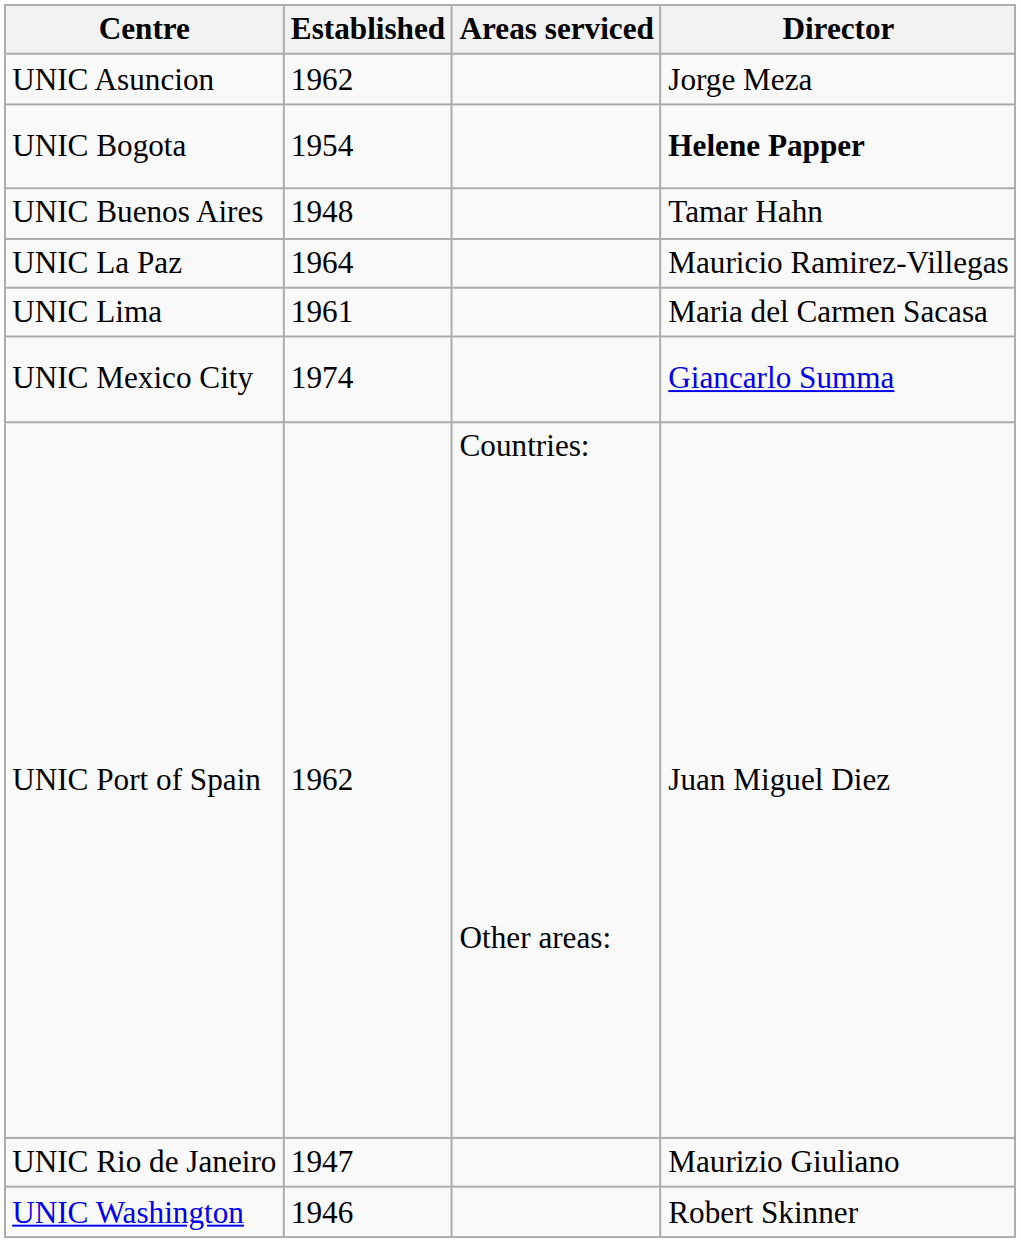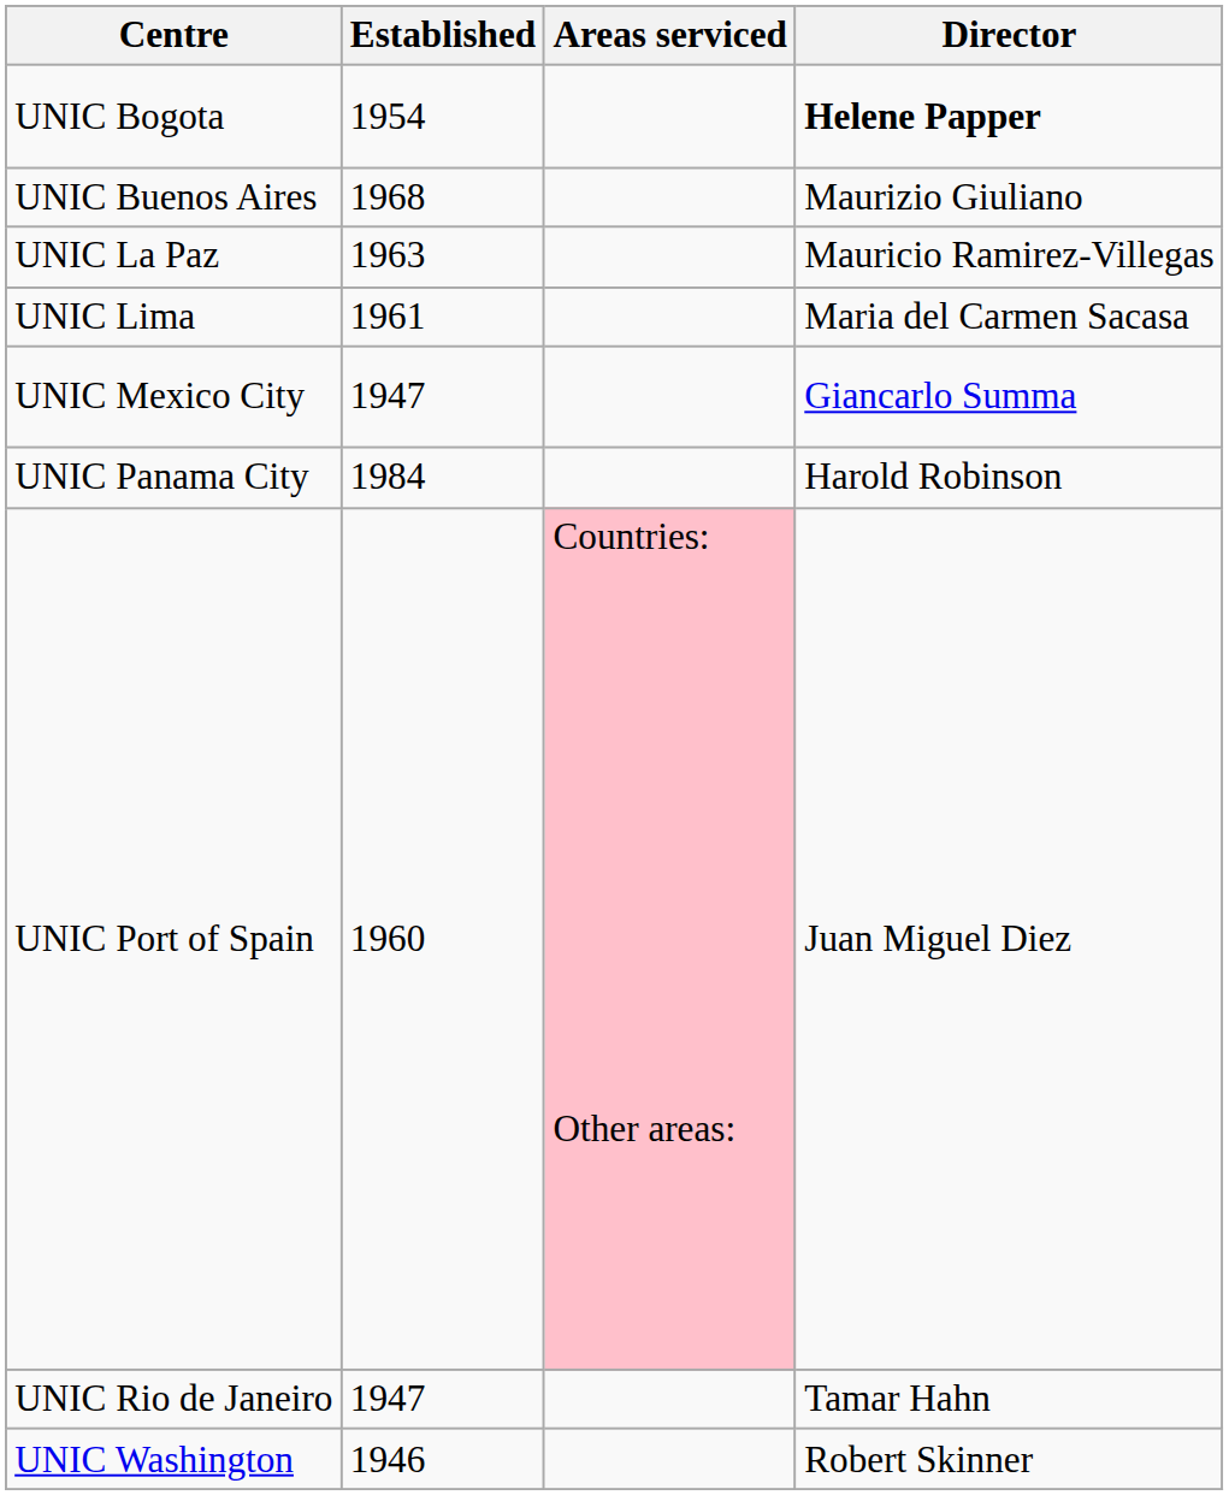- row: UNIC Asuncion | 1962 | Jorge Meza
UNIC Buenos Aires | Established: 1948 -> 1968
UNIC Buenos Aires | Director: Tamar Hahn -> Maurizio Giuliano
UNIC La Paz | Established: 1964 -> 1963
UNIC Mexico City | Established: 1974 -> 1947
+ row: UNIC Panama City | 1984 | Harold Robinson
UNIC Port of Spain | Established: 1962 -> 1960
UNIC Port of Spain | Areas serviced: no background -> pink background
UNIC Rio de Janeiro | Director: Maurizio Giuliano -> Tamar Hahn
